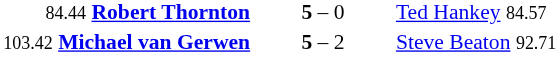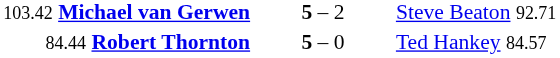rows swapped: 84.44 Robert Thornton <-> 103.42 Michael van Gerwen
